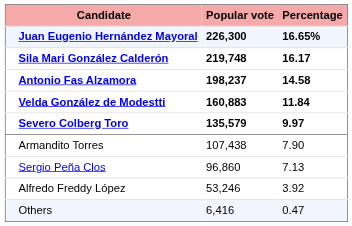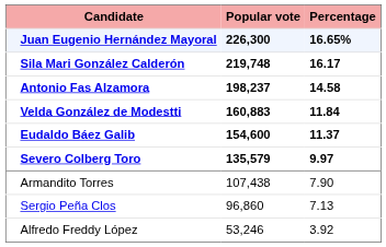+ row: Eudaldo Báez Galib | 154,600 | 11.37
- row: Others | 6,416 | 0.47
